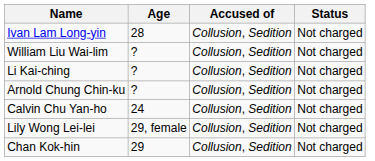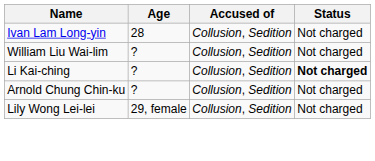Li Kai-ching | Status: normal -> bold
- row: Calvin Chu Yan-ho | 24 | Collusion, Sedition | Not charged
- row: Chan Kok-hin | 29 | Collusion, Sedition | Not charged
